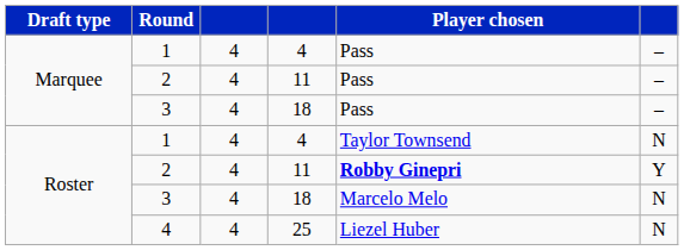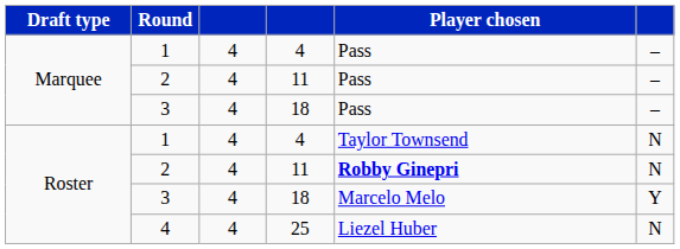Roster / 2 | column 6: Y -> N
Roster / 3 | column 6: N -> Y
